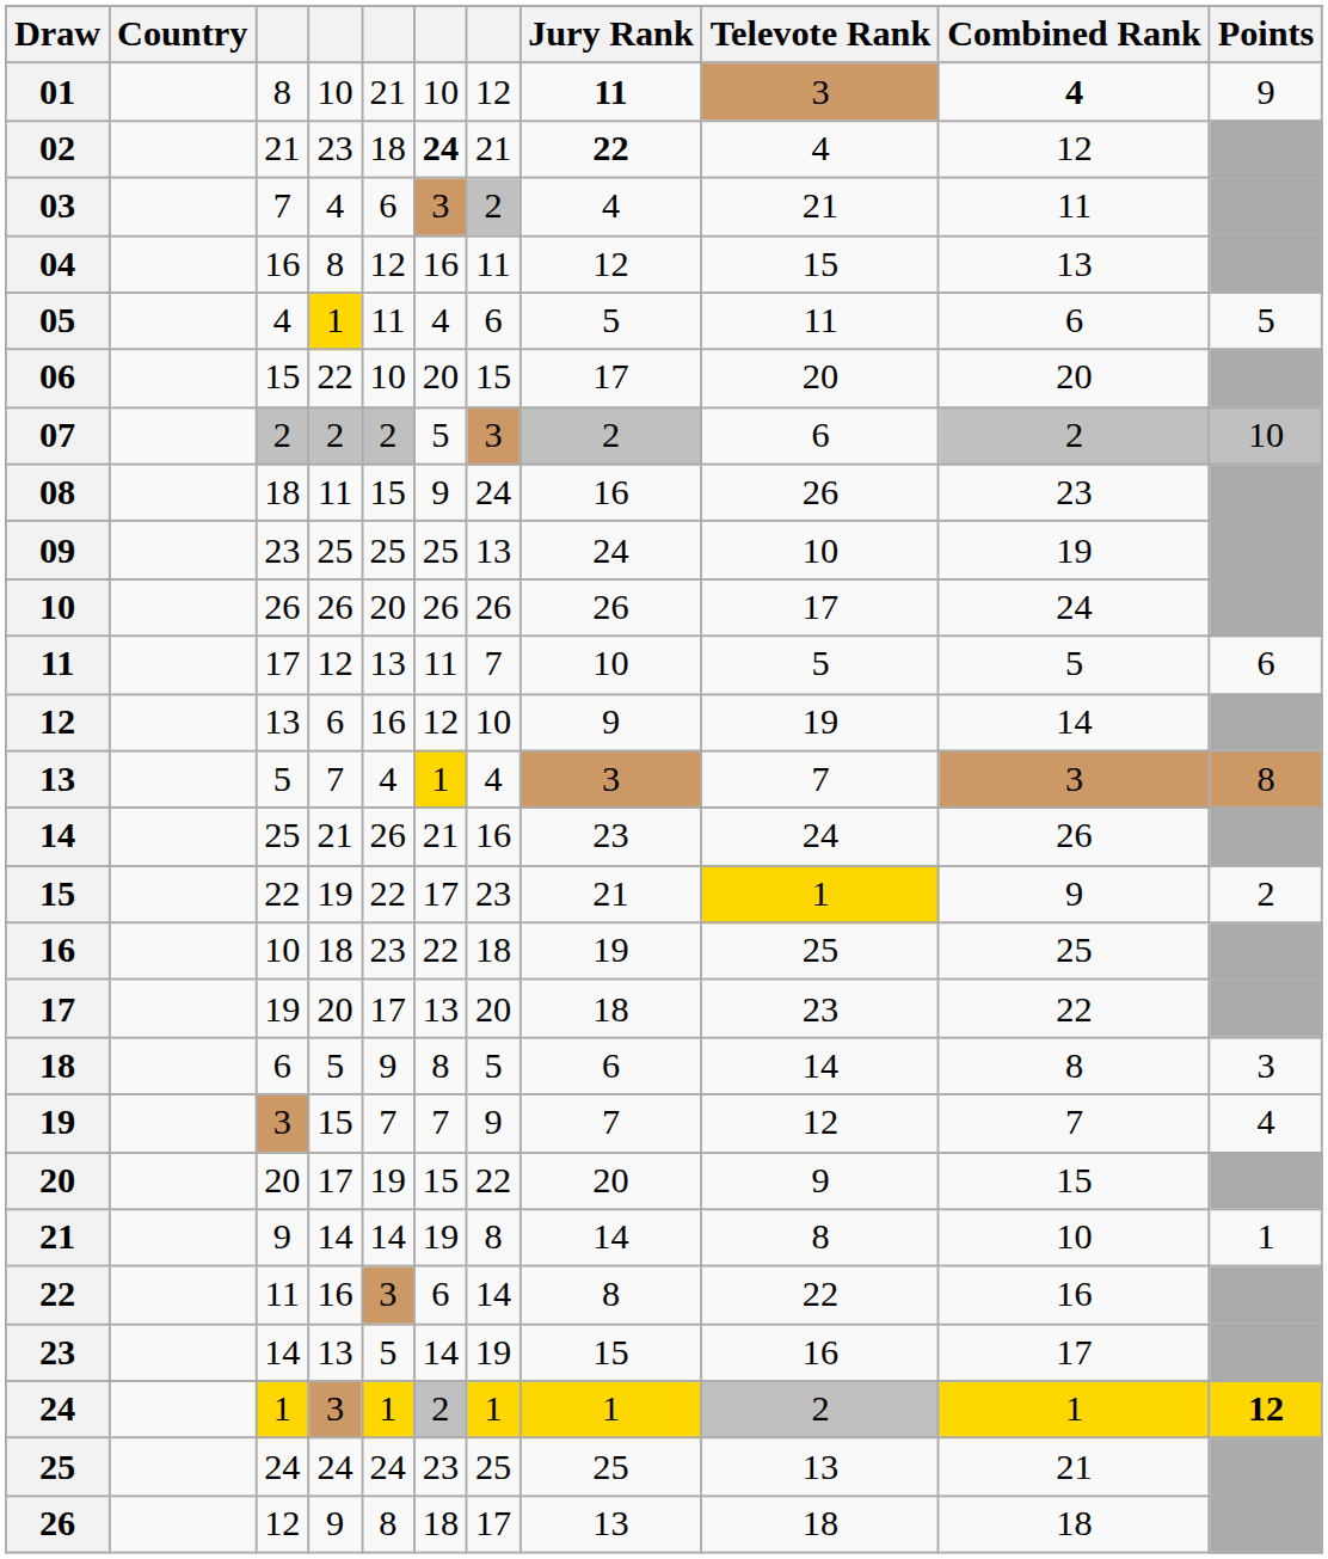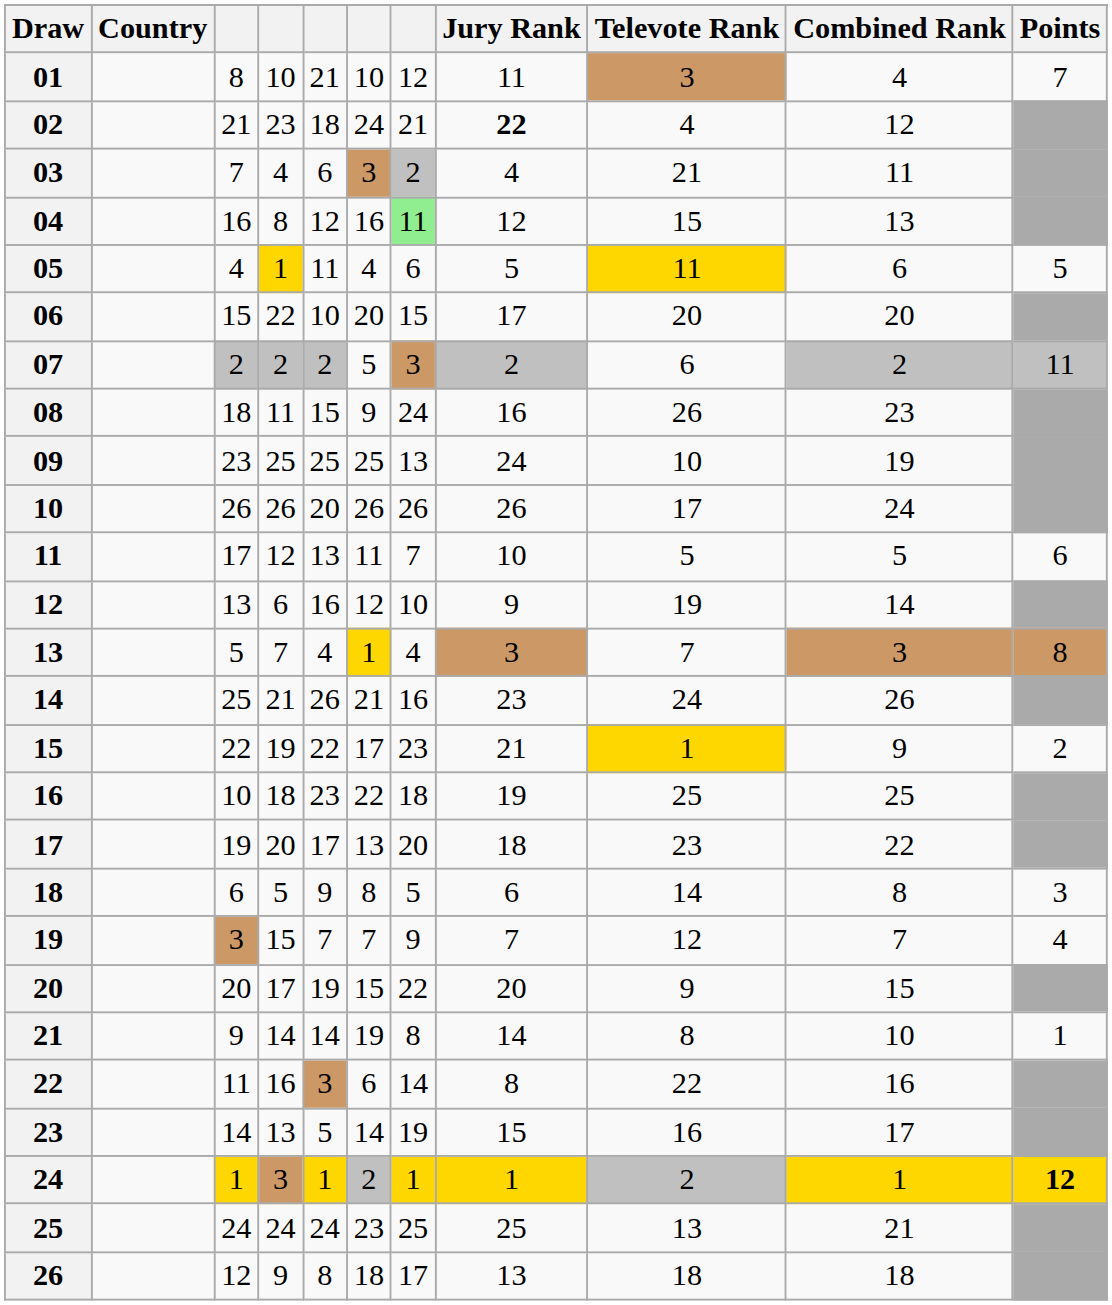01 | Jury Rank: bold -> normal
01 | Combined Rank: bold -> normal
01 | Points: 9 -> 7
02 | column 6: bold -> normal
04 | column 7: no background -> lightgreen background
05 | Televote Rank: no background -> gold background
07 | Points: 10 -> 11
